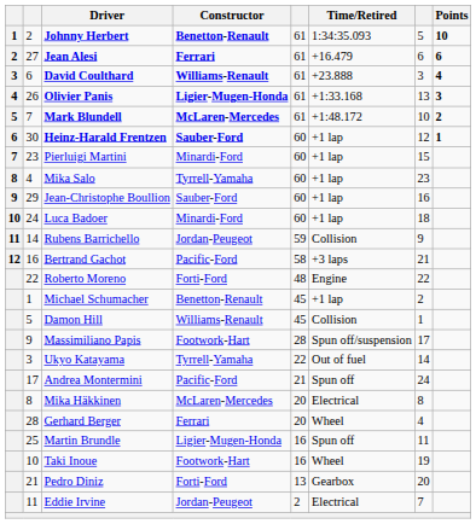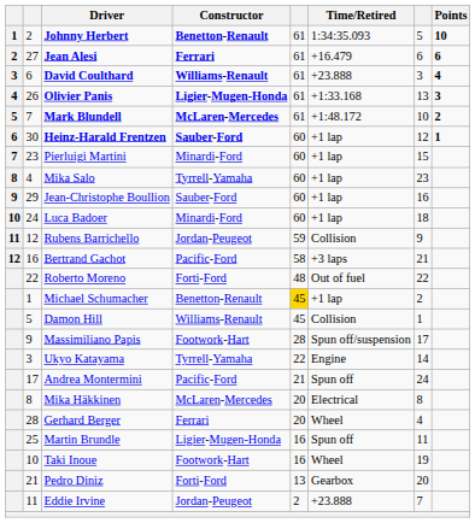Rubens Barrichello | column 2: 14 -> 12
Roberto Moreno | Time/Retired: Engine -> Out of fuel
Michael Schumacher | column 5: no background -> gold background
Ukyo Katayama | Time/Retired: Out of fuel -> Engine
Eddie Irvine | Time/Retired: Electrical -> +23.888
